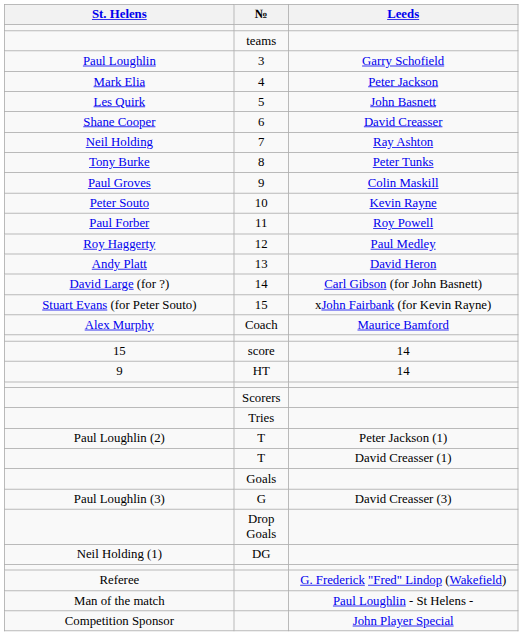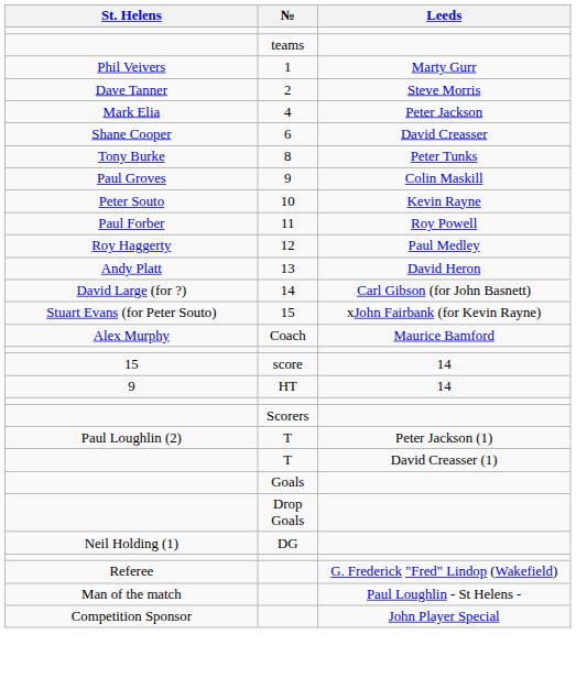+ row: Phil Veivers | 1 | Marty Gurr
+ row: Dave Tanner | 2 | Steve Morris
- row: Paul Loughlin | 3 | Garry Schofield
- row: Les Quirk | 5 | John Basnett
- row: Neil Holding | 7 | Ray Ashton
- row: Tries
- row: Paul Loughlin (3) | G | David Creasser (3)
